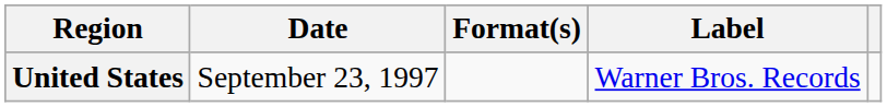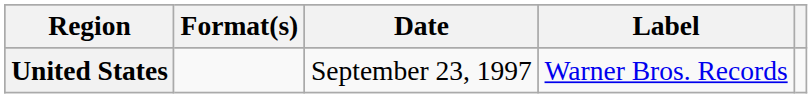columns swapped: Date <-> Format(s)
